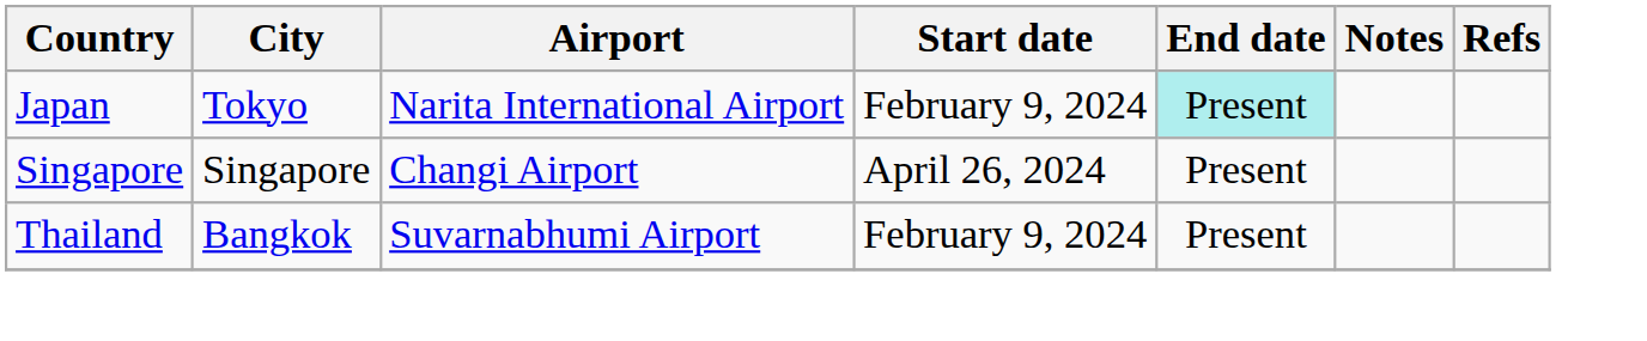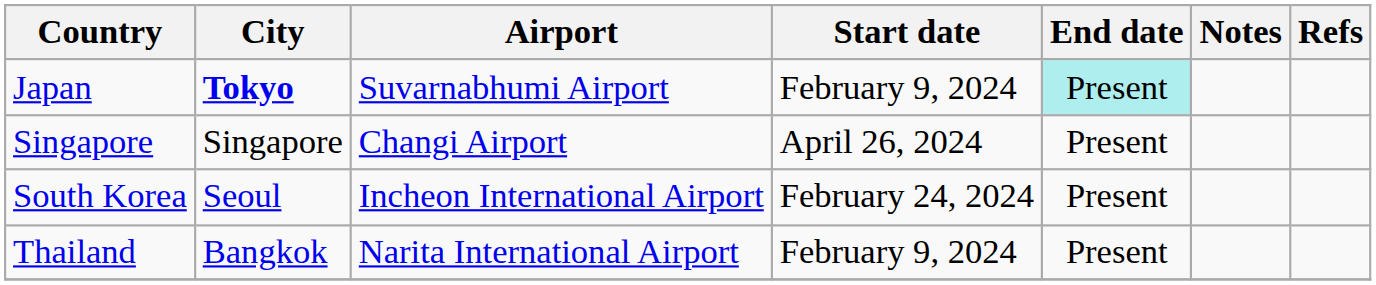Japan | City: normal -> bold
Japan | Airport: Narita International Airport -> Suvarnabhumi Airport
+ row: South Korea | Seoul | Incheon International Airport | February 24, 2024 | Present
Thailand | Airport: Suvarnabhumi Airport -> Narita International Airport
